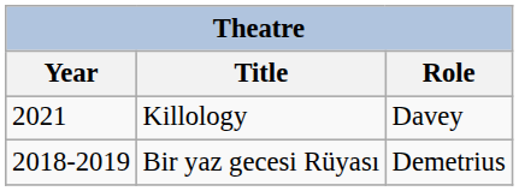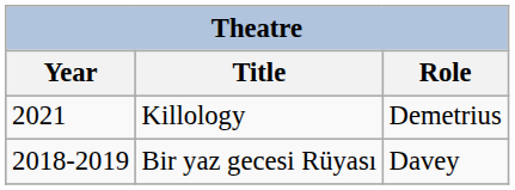Killology | Role: Davey -> Demetrius
Bir yaz gecesi Rüyası | Role: Demetrius -> Davey
